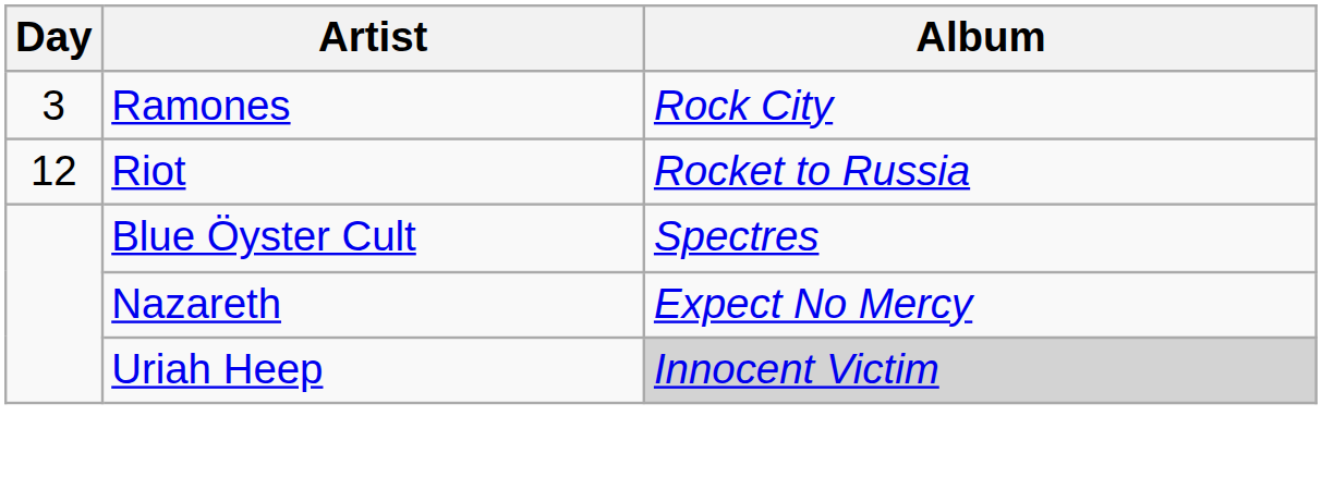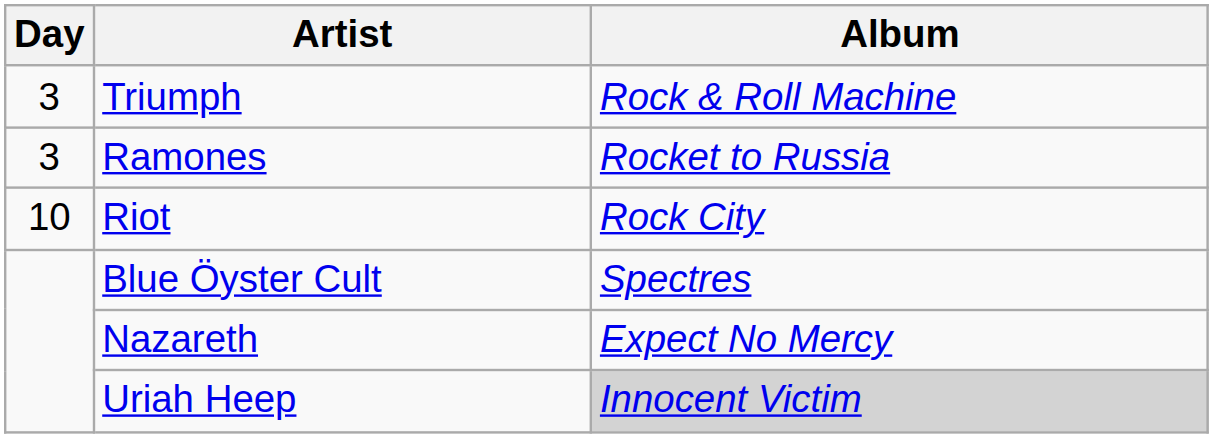+ row: 3 | Triumph | Rock & Roll Machine
Ramones | Album: Rock City -> Rocket to Russia
Riot | Day: 12 -> 10
Riot | Album: Rocket to Russia -> Rock City
